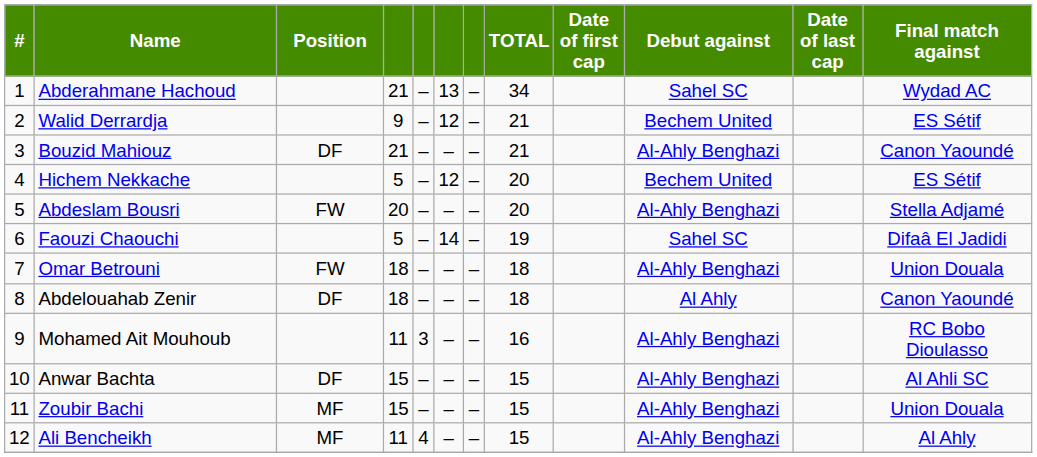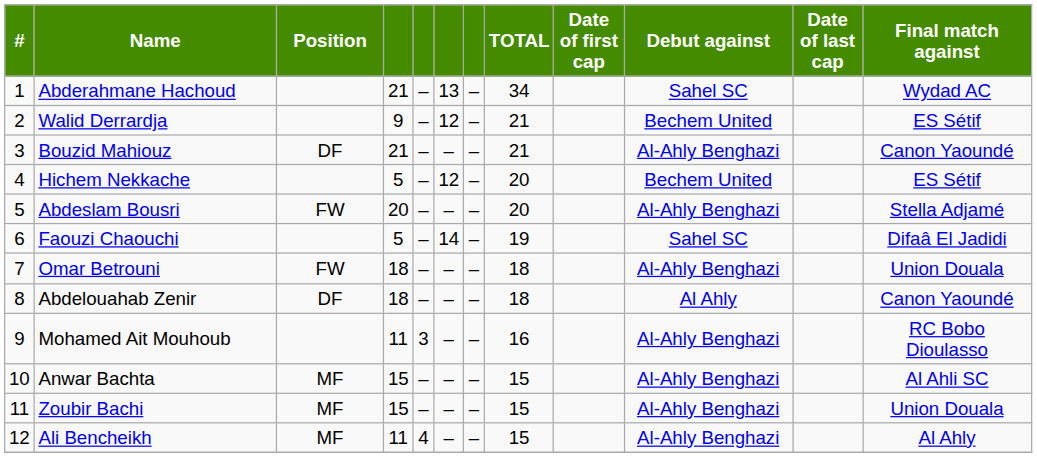Anwar Bachta | Position: DF -> MF
